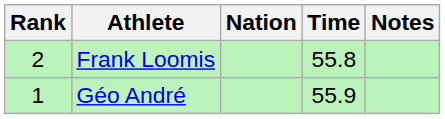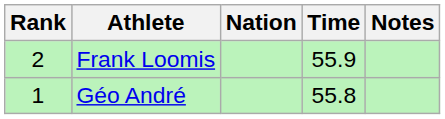Frank Loomis | Time: 55.8 -> 55.9
Géo André | Time: 55.9 -> 55.8
